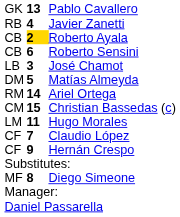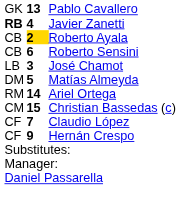Javier Zanetti | column 1: normal -> bold
- row: LM | 11 | Hugo Morales
- row: MF | 8 | Diego Simeone
